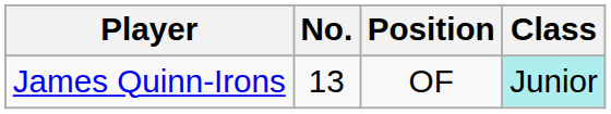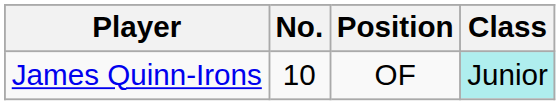James Quinn-Irons | No.: 13 -> 10
